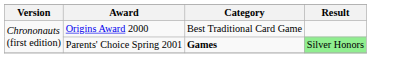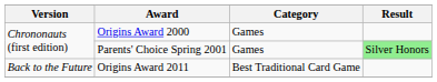Origins Award 2000 | Category: Best Traditional Card Game -> Games
Parents' Choice Spring 2001 | Category: bold -> normal
+ row: Back to the Future | Origins Award 2011 | Best Traditional Card Game
